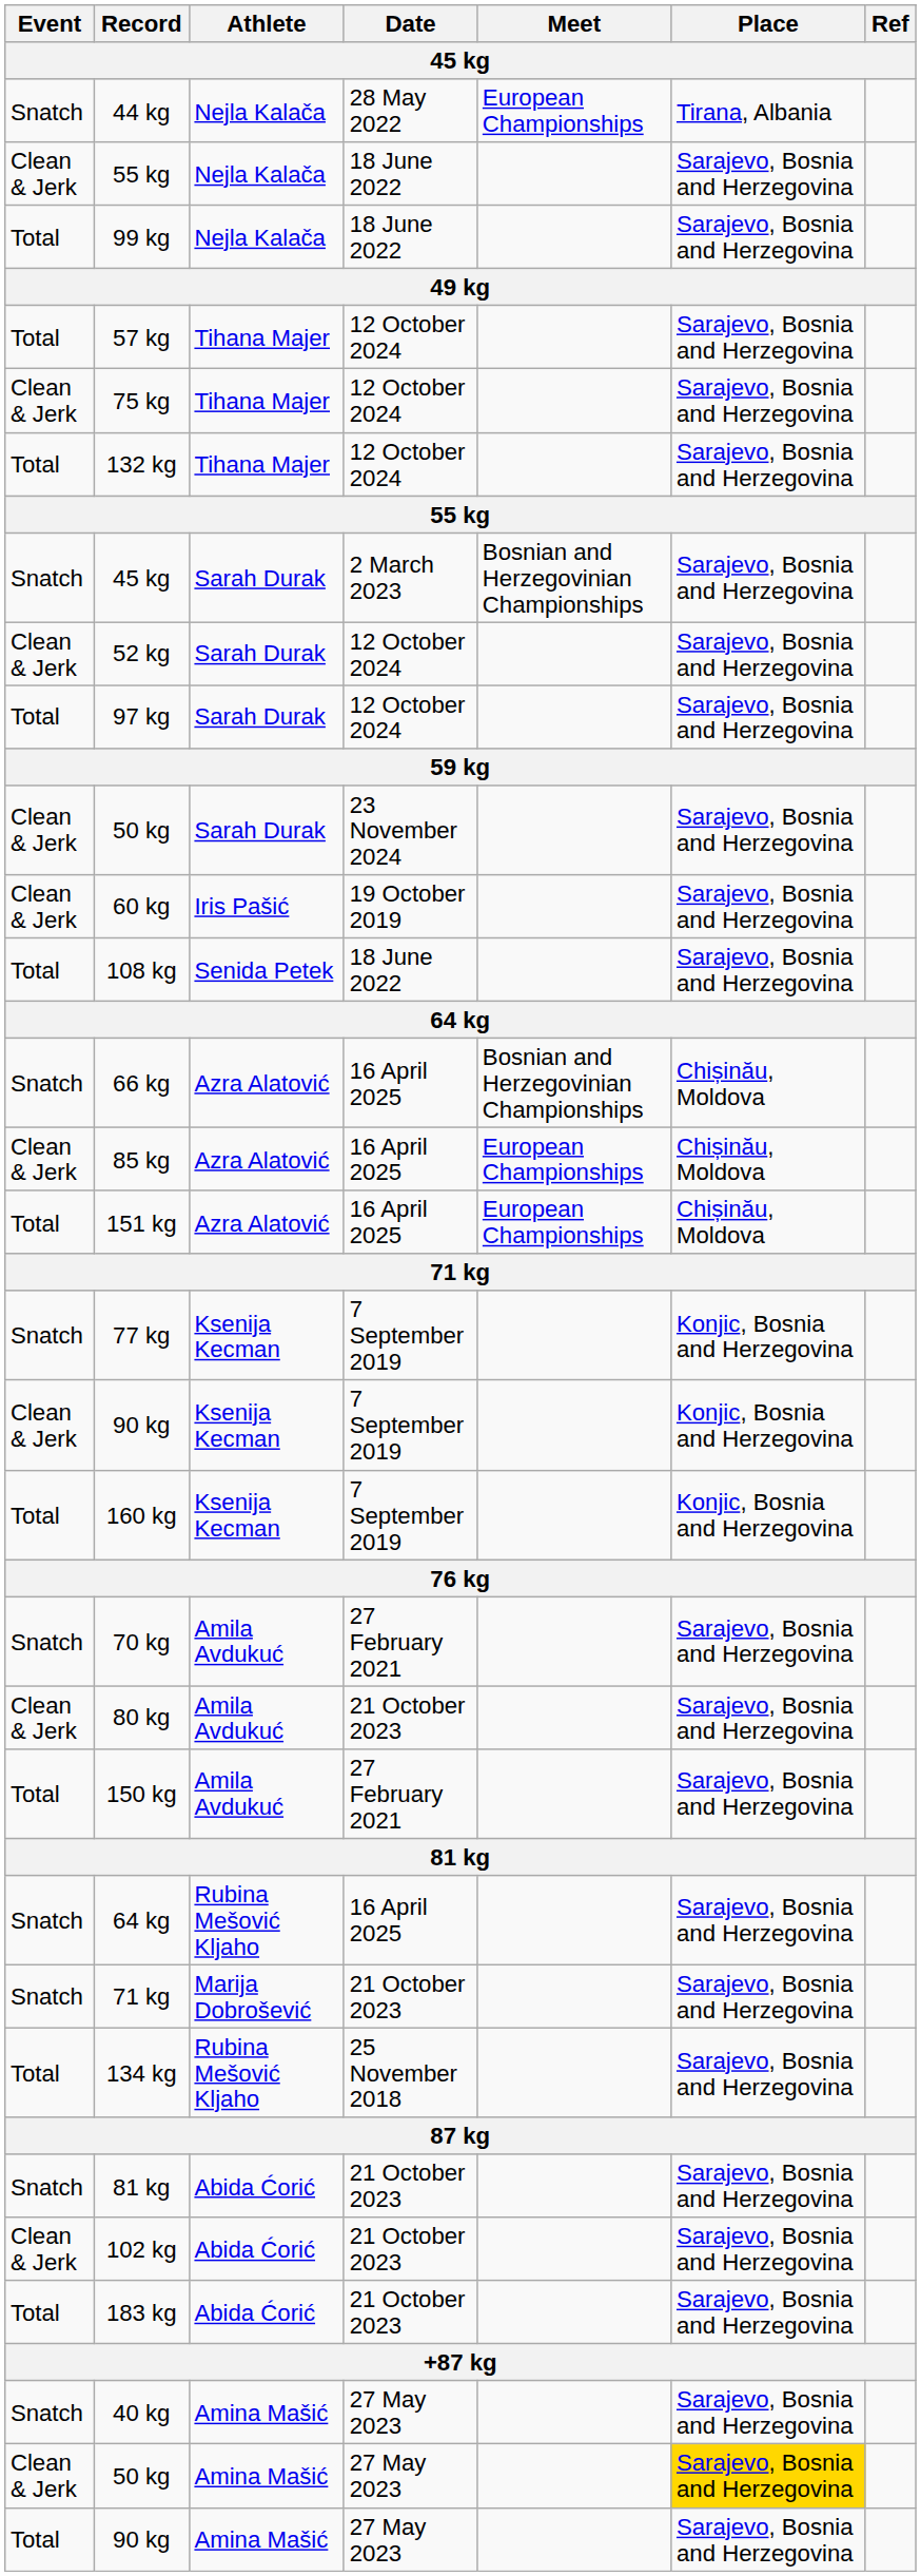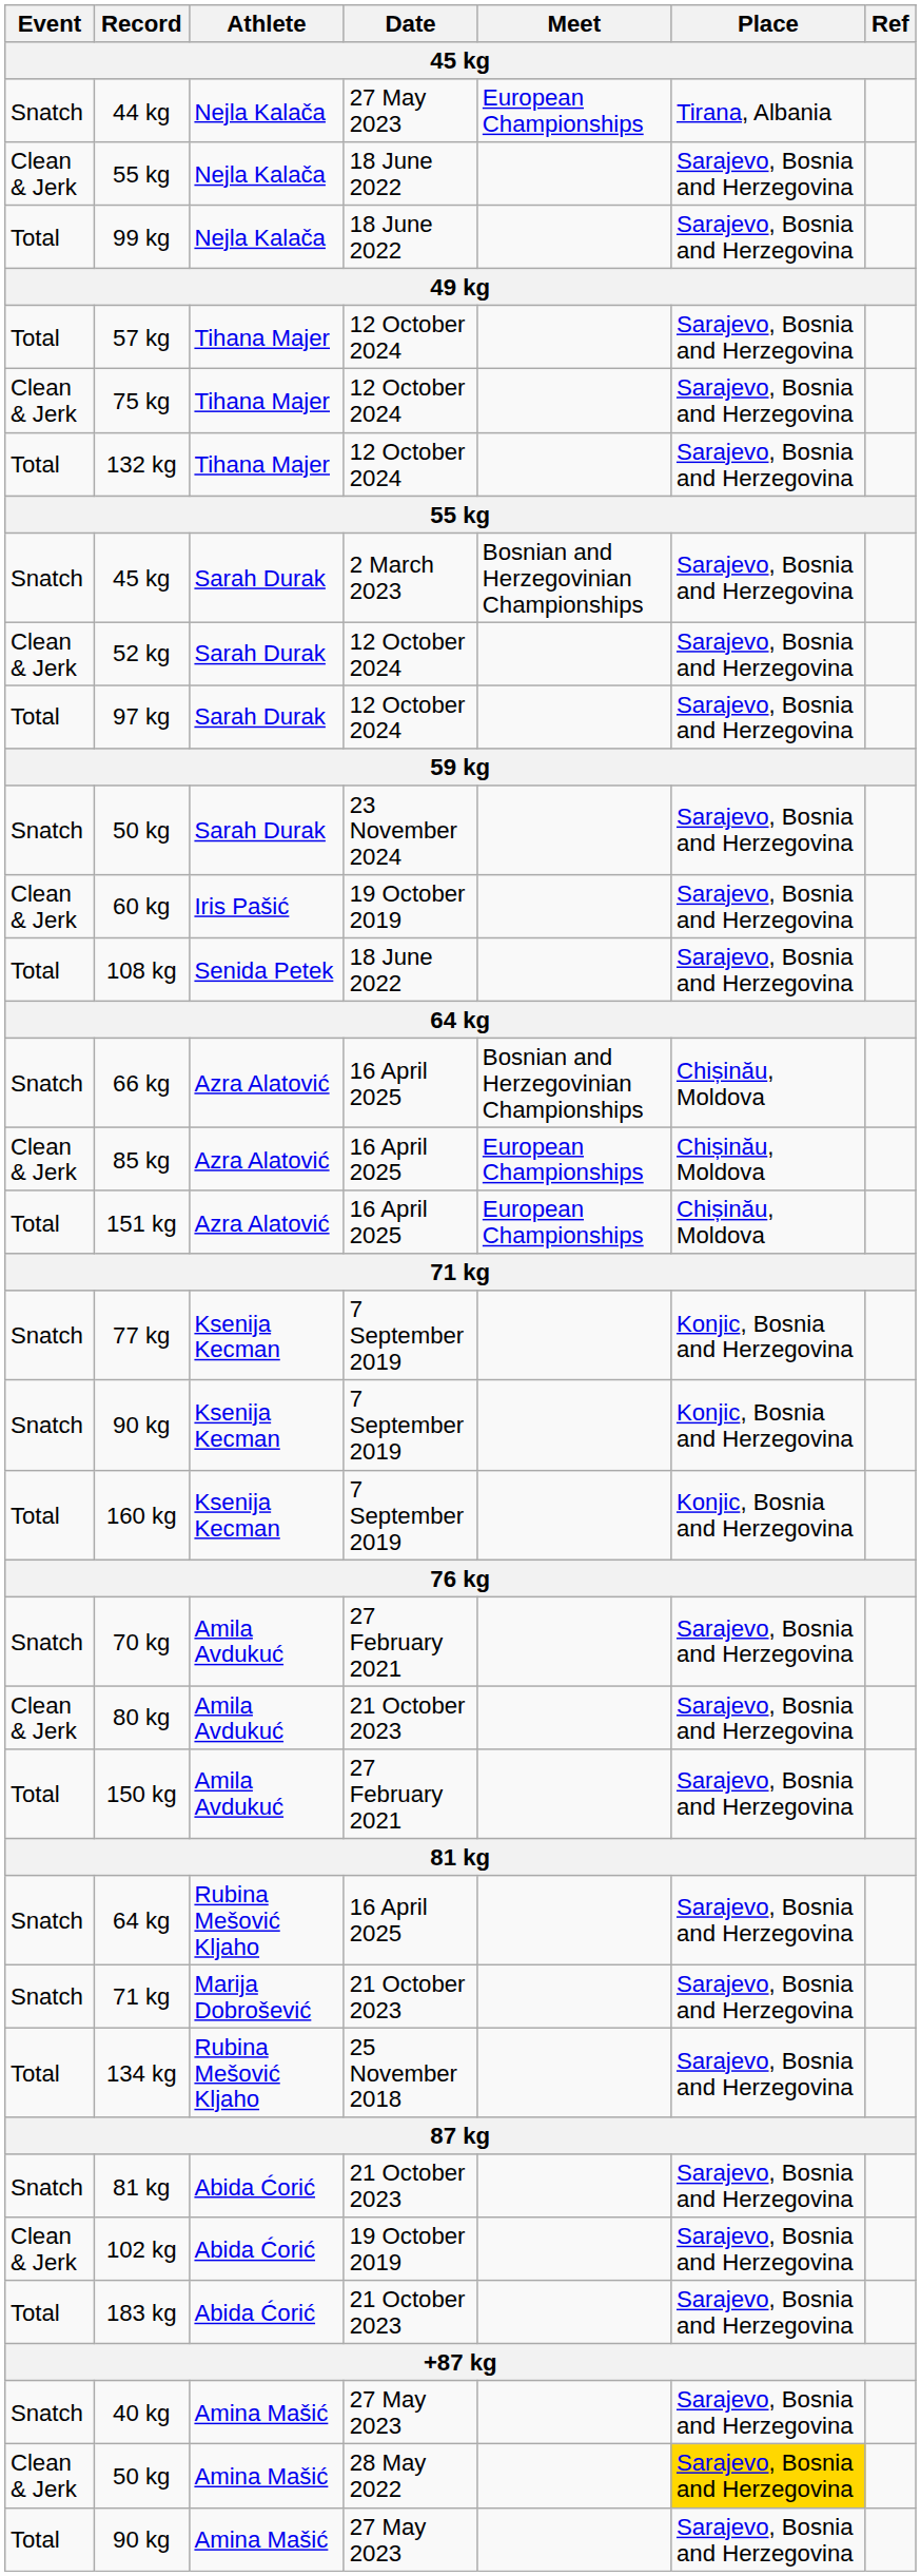44 kg | Date: 28 May 2022 -> 27 May 2023
50 kg / Sarah Durak | Event: Clean & Jerk -> Snatch
90 kg / Ksenija Kecman | Event: Clean & Jerk -> Snatch
102 kg | Date: 21 October 2023 -> 19 October 2019
50 kg / Amina Mašić | Date: 27 May 2023 -> 28 May 2022
